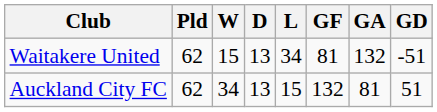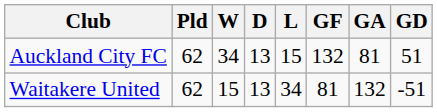rows swapped: Auckland City FC <-> Waitakere United
